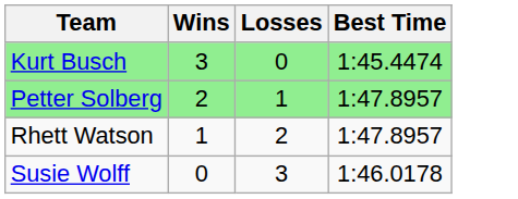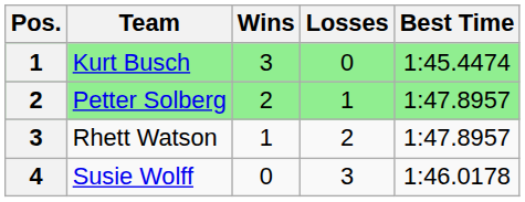+ column: Pos. | 1 | 2 | 3 | 4
